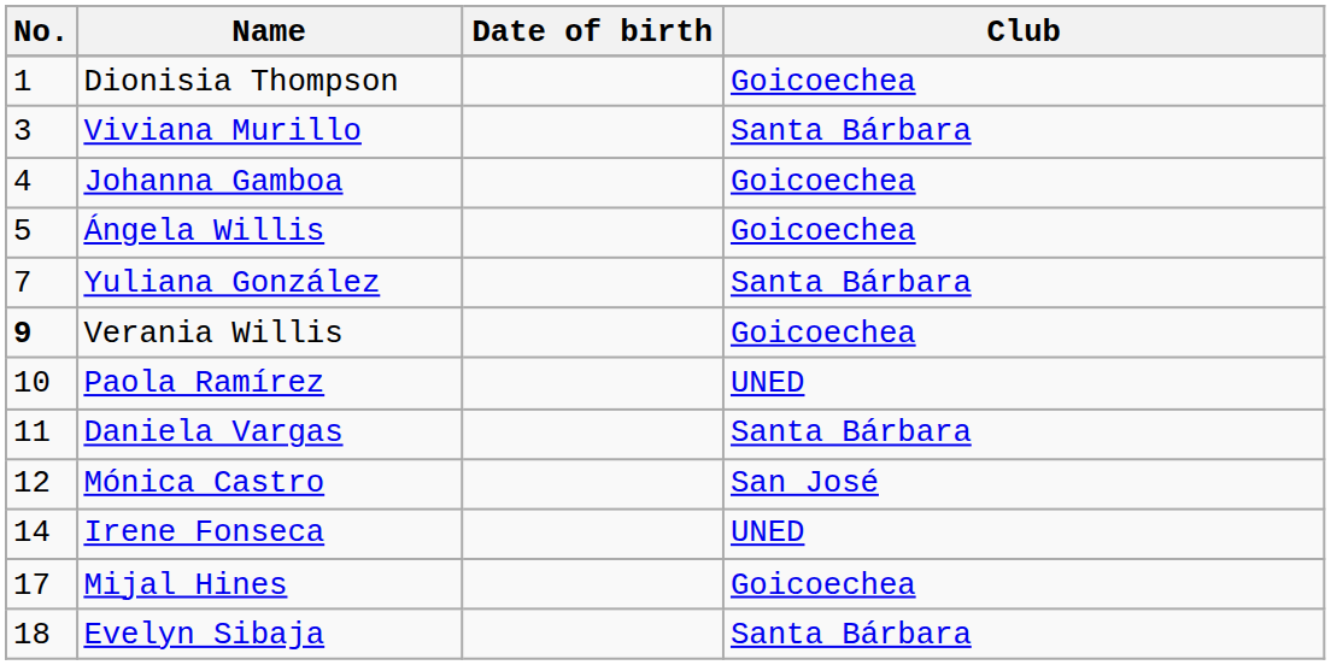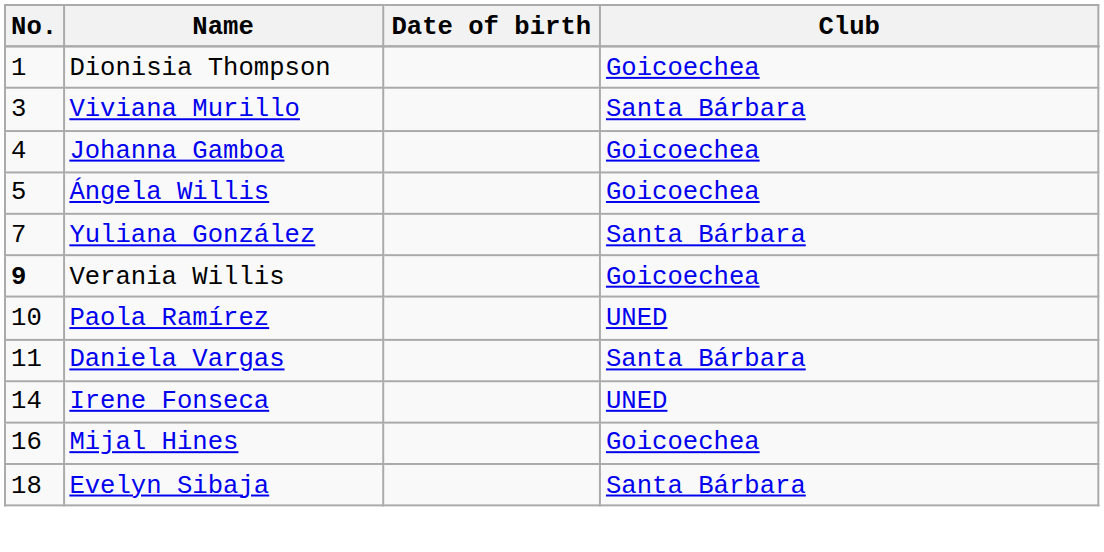- row: 12 | Mónica Castro | San José
Mijal Hines | No.: 17 -> 16
